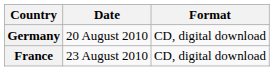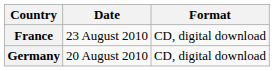rows swapped: Germany <-> France
